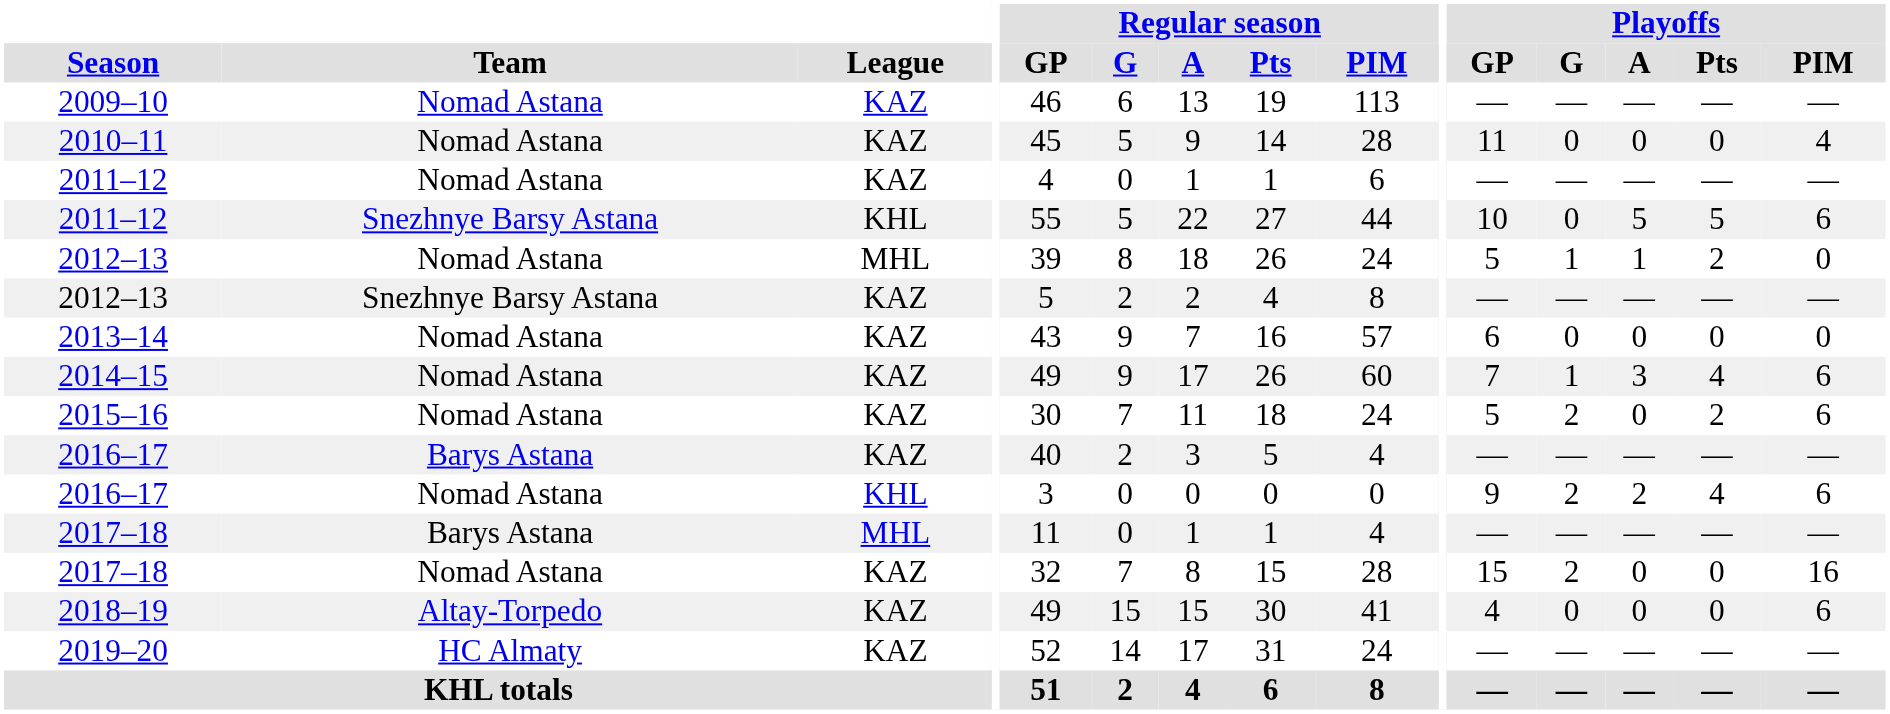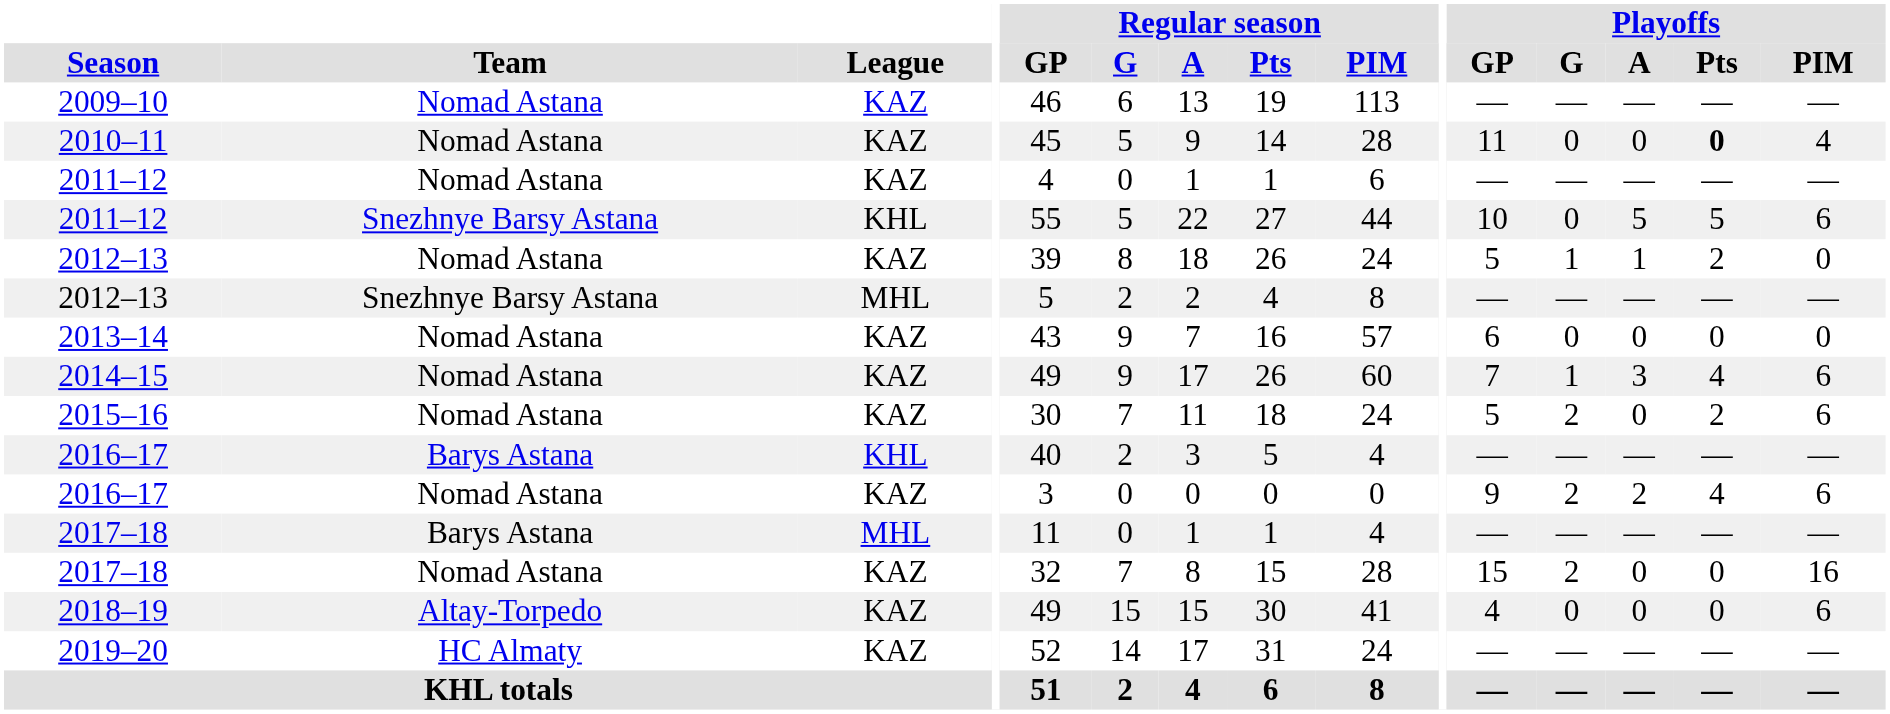2010–11 | Playoffs / Pts: normal -> bold
2012–13 / Nomad Astana | League: MHL -> KAZ
2012–13 / Snezhnye Barsy Astana | League: KAZ -> MHL
2016–17 / Barys Astana | League: KAZ -> KHL
2016–17 / Nomad Astana | League: KHL -> KAZ
